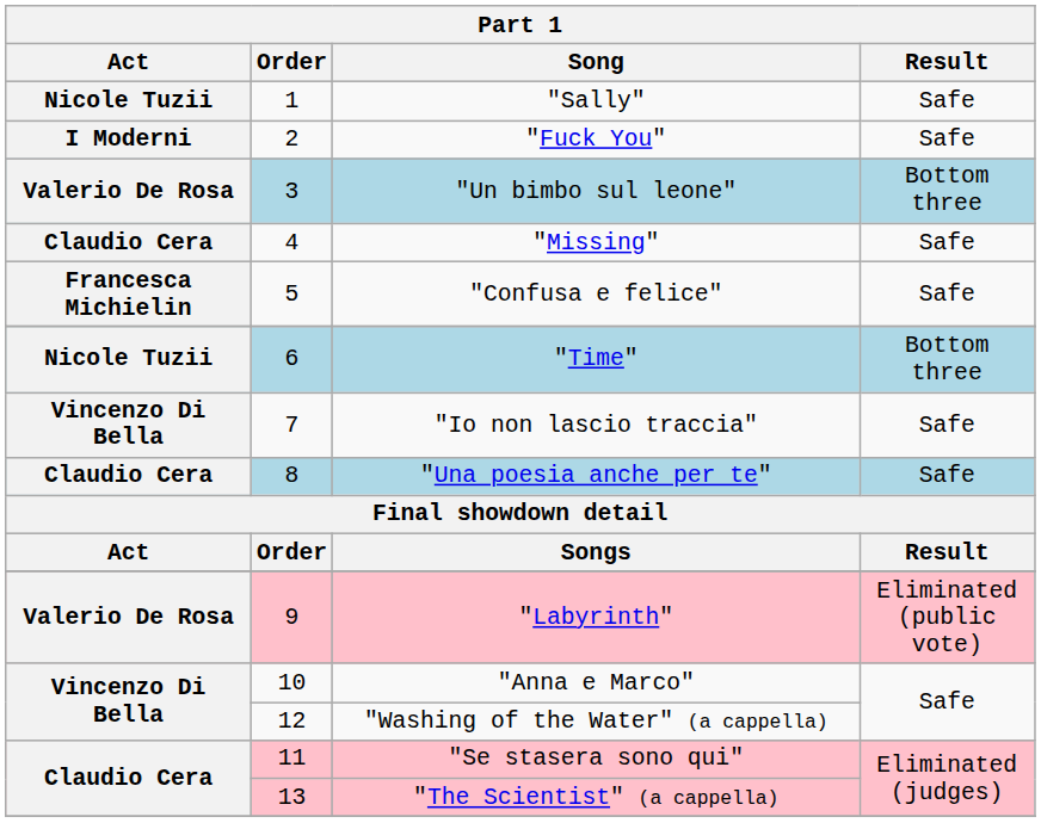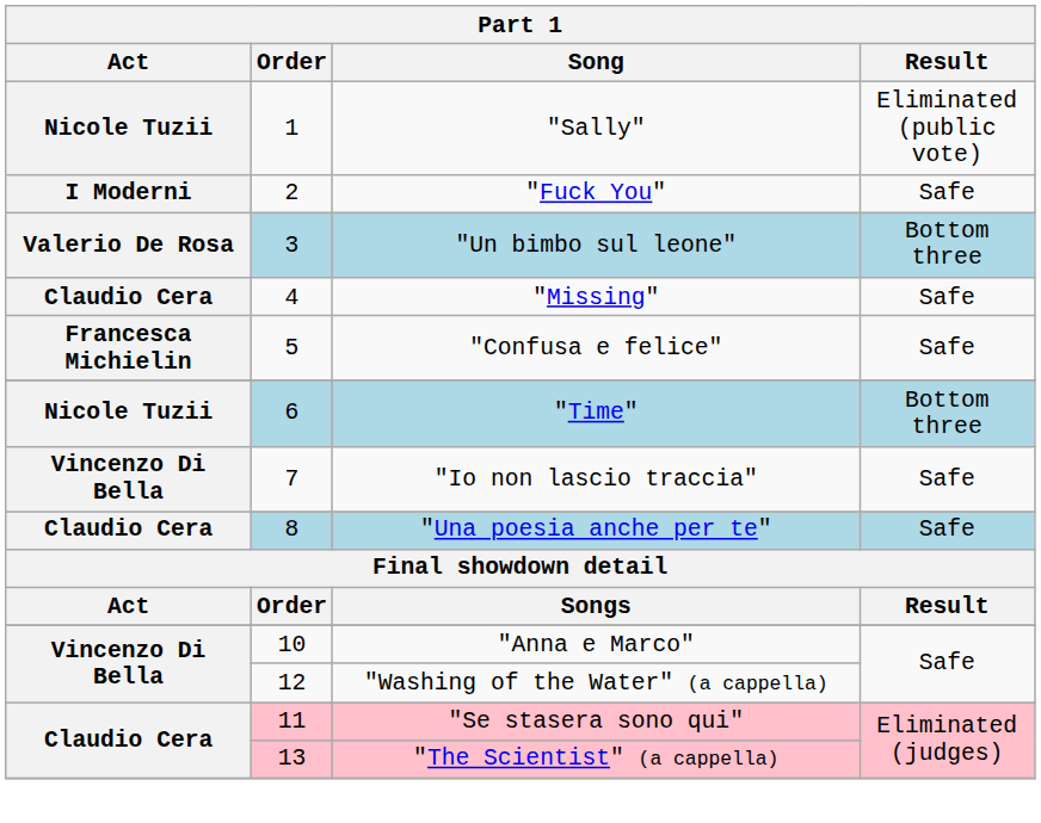"Sally" | Result: Safe -> Eliminated (public vote)
- row: Valerio De Rosa | 9 | "Labyrinth" | Eliminated (public vote)
